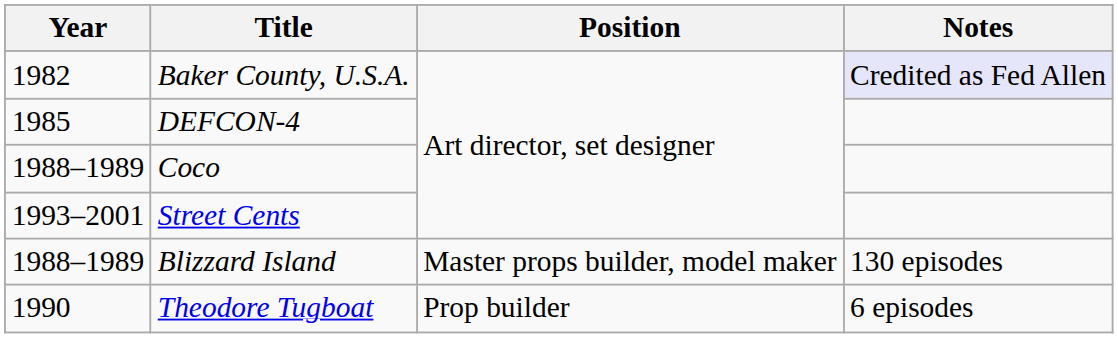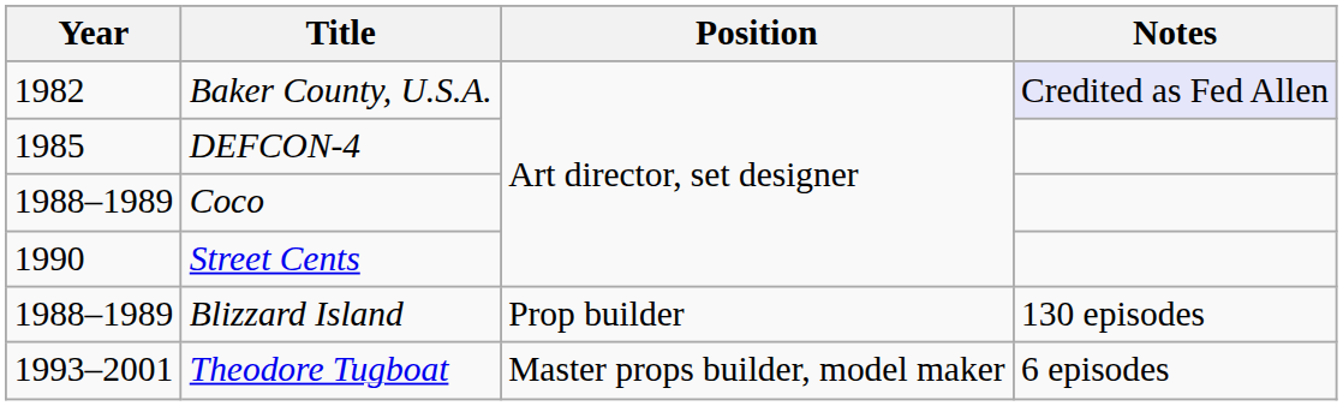Street Cents | Year: 1993–2001 -> 1990
Blizzard Island | Position: Master props builder, model maker -> Prop builder
Theodore Tugboat | Year: 1990 -> 1993–2001
Theodore Tugboat | Position: Prop builder -> Master props builder, model maker
